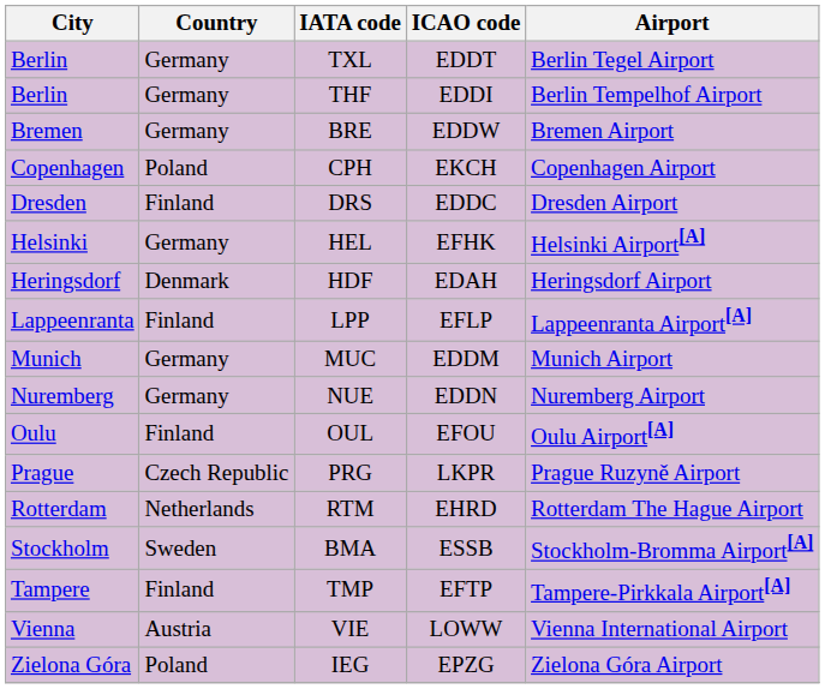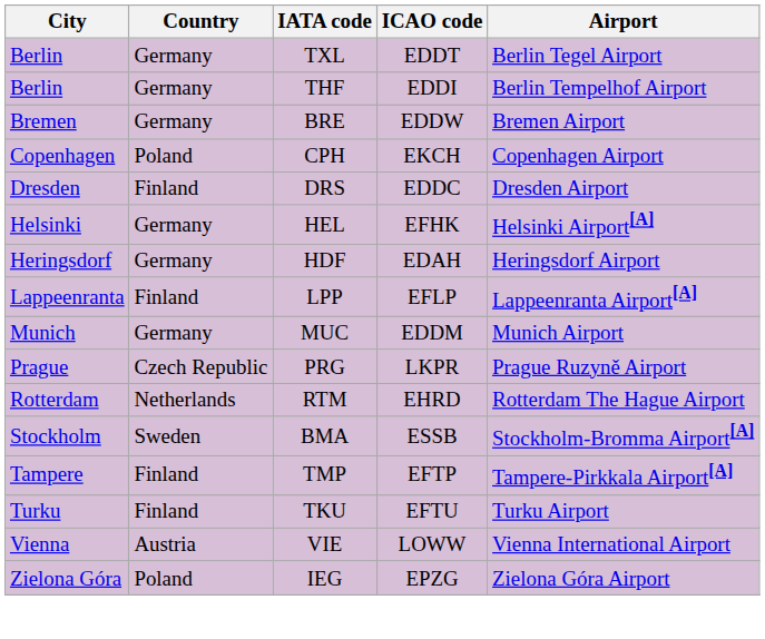HDF | Country: Denmark -> Germany
- row: Nuremberg | Germany | NUE | EDDN | Nuremberg Airport
- row: Oulu | Finland | OUL | EFOU | Oulu Airport[A]
+ row: Turku | Finland | TKU | EFTU | Turku Airport
